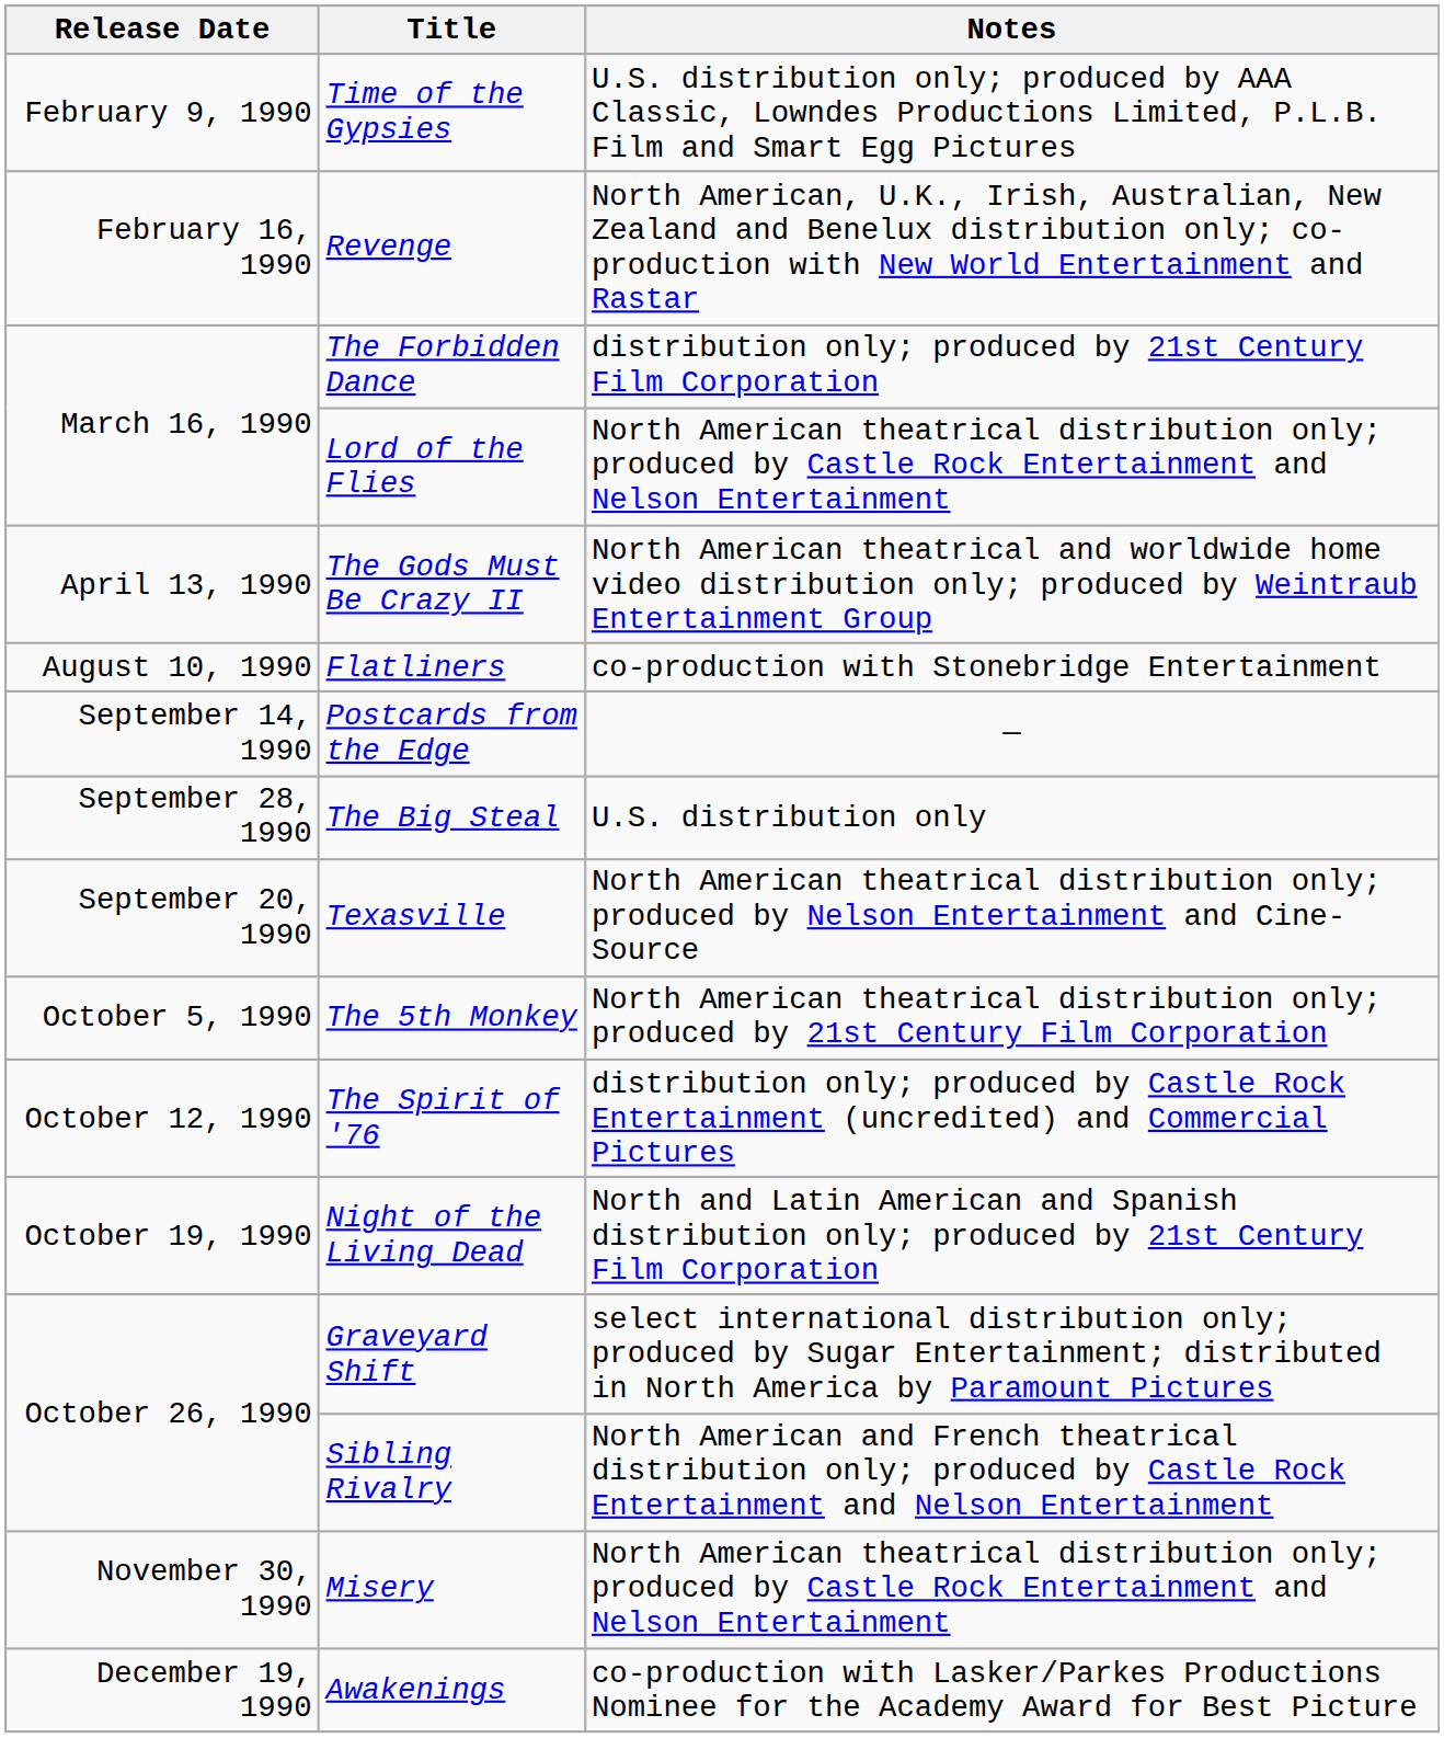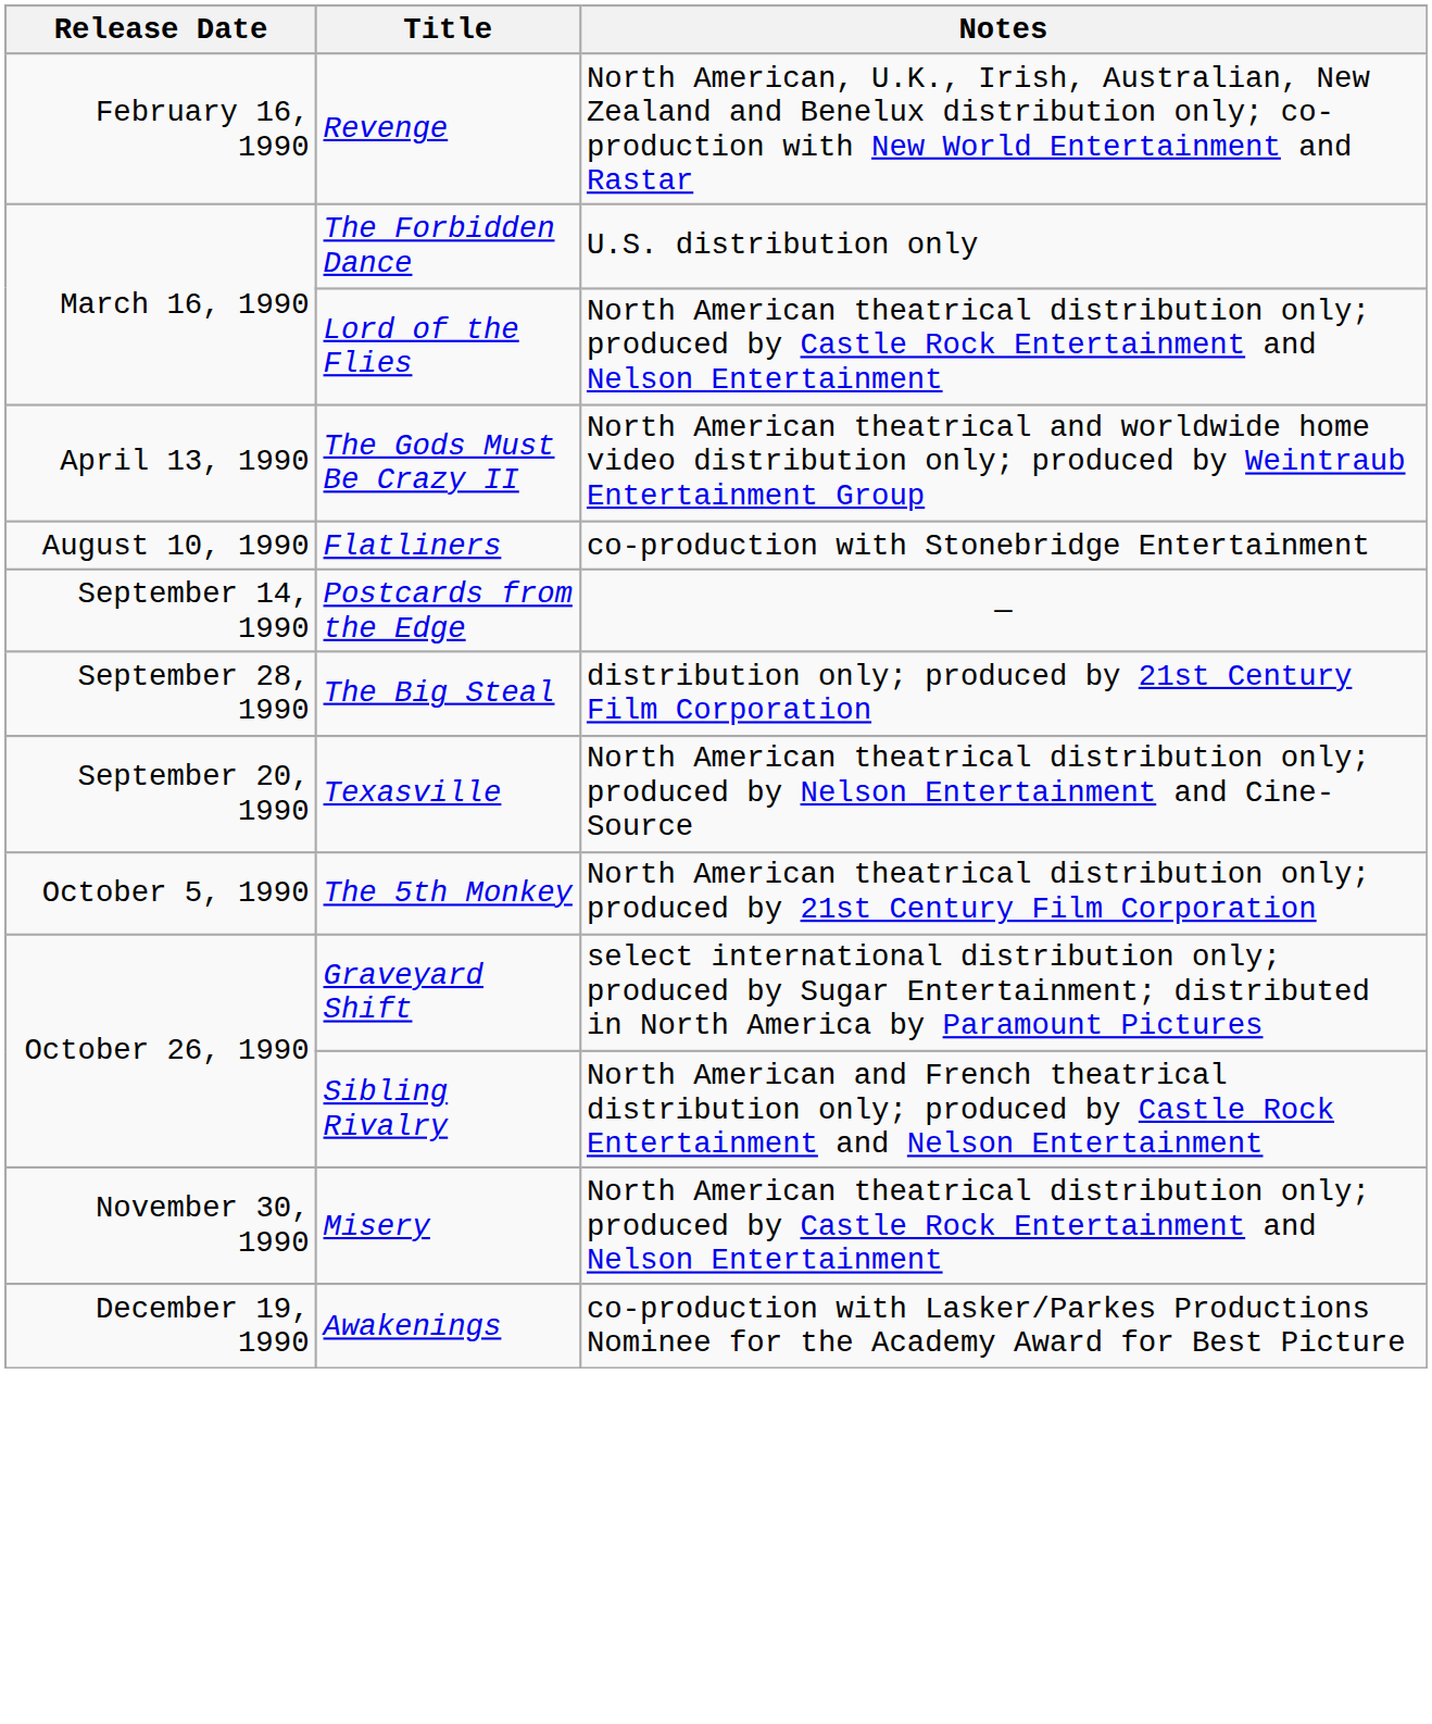- row: February 9, 1990 | Time of the Gypsies | U.S. distribution only; produced by AAA Classic, Lowndes Productions Limited, P.L.B. Film and Smart Egg Pictures
The Forbidden Dance | Notes: distribution only; produced by 21st Century Film Corporation -> U.S. distribution only
The Big Steal | Notes: U.S. distribution only -> distribution only; produced by 21st Century Film Corporation
- row: October 12, 1990 | The Spirit of '76 | distribution only; produced by Castle Rock Entertainment (uncredited) and Commercial Pictures
- row: October 19, 1990 | Night of the Living Dead | North and Latin American and Spanish distribution only; produced by 21st Century Film Corporation
